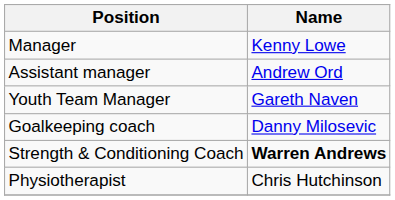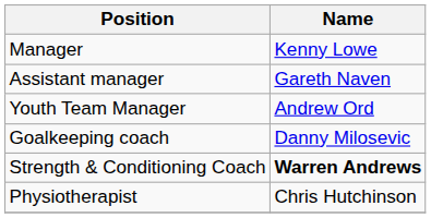Assistant manager | Name: Andrew Ord -> Gareth Naven
Youth Team Manager | Name: Gareth Naven -> Andrew Ord
